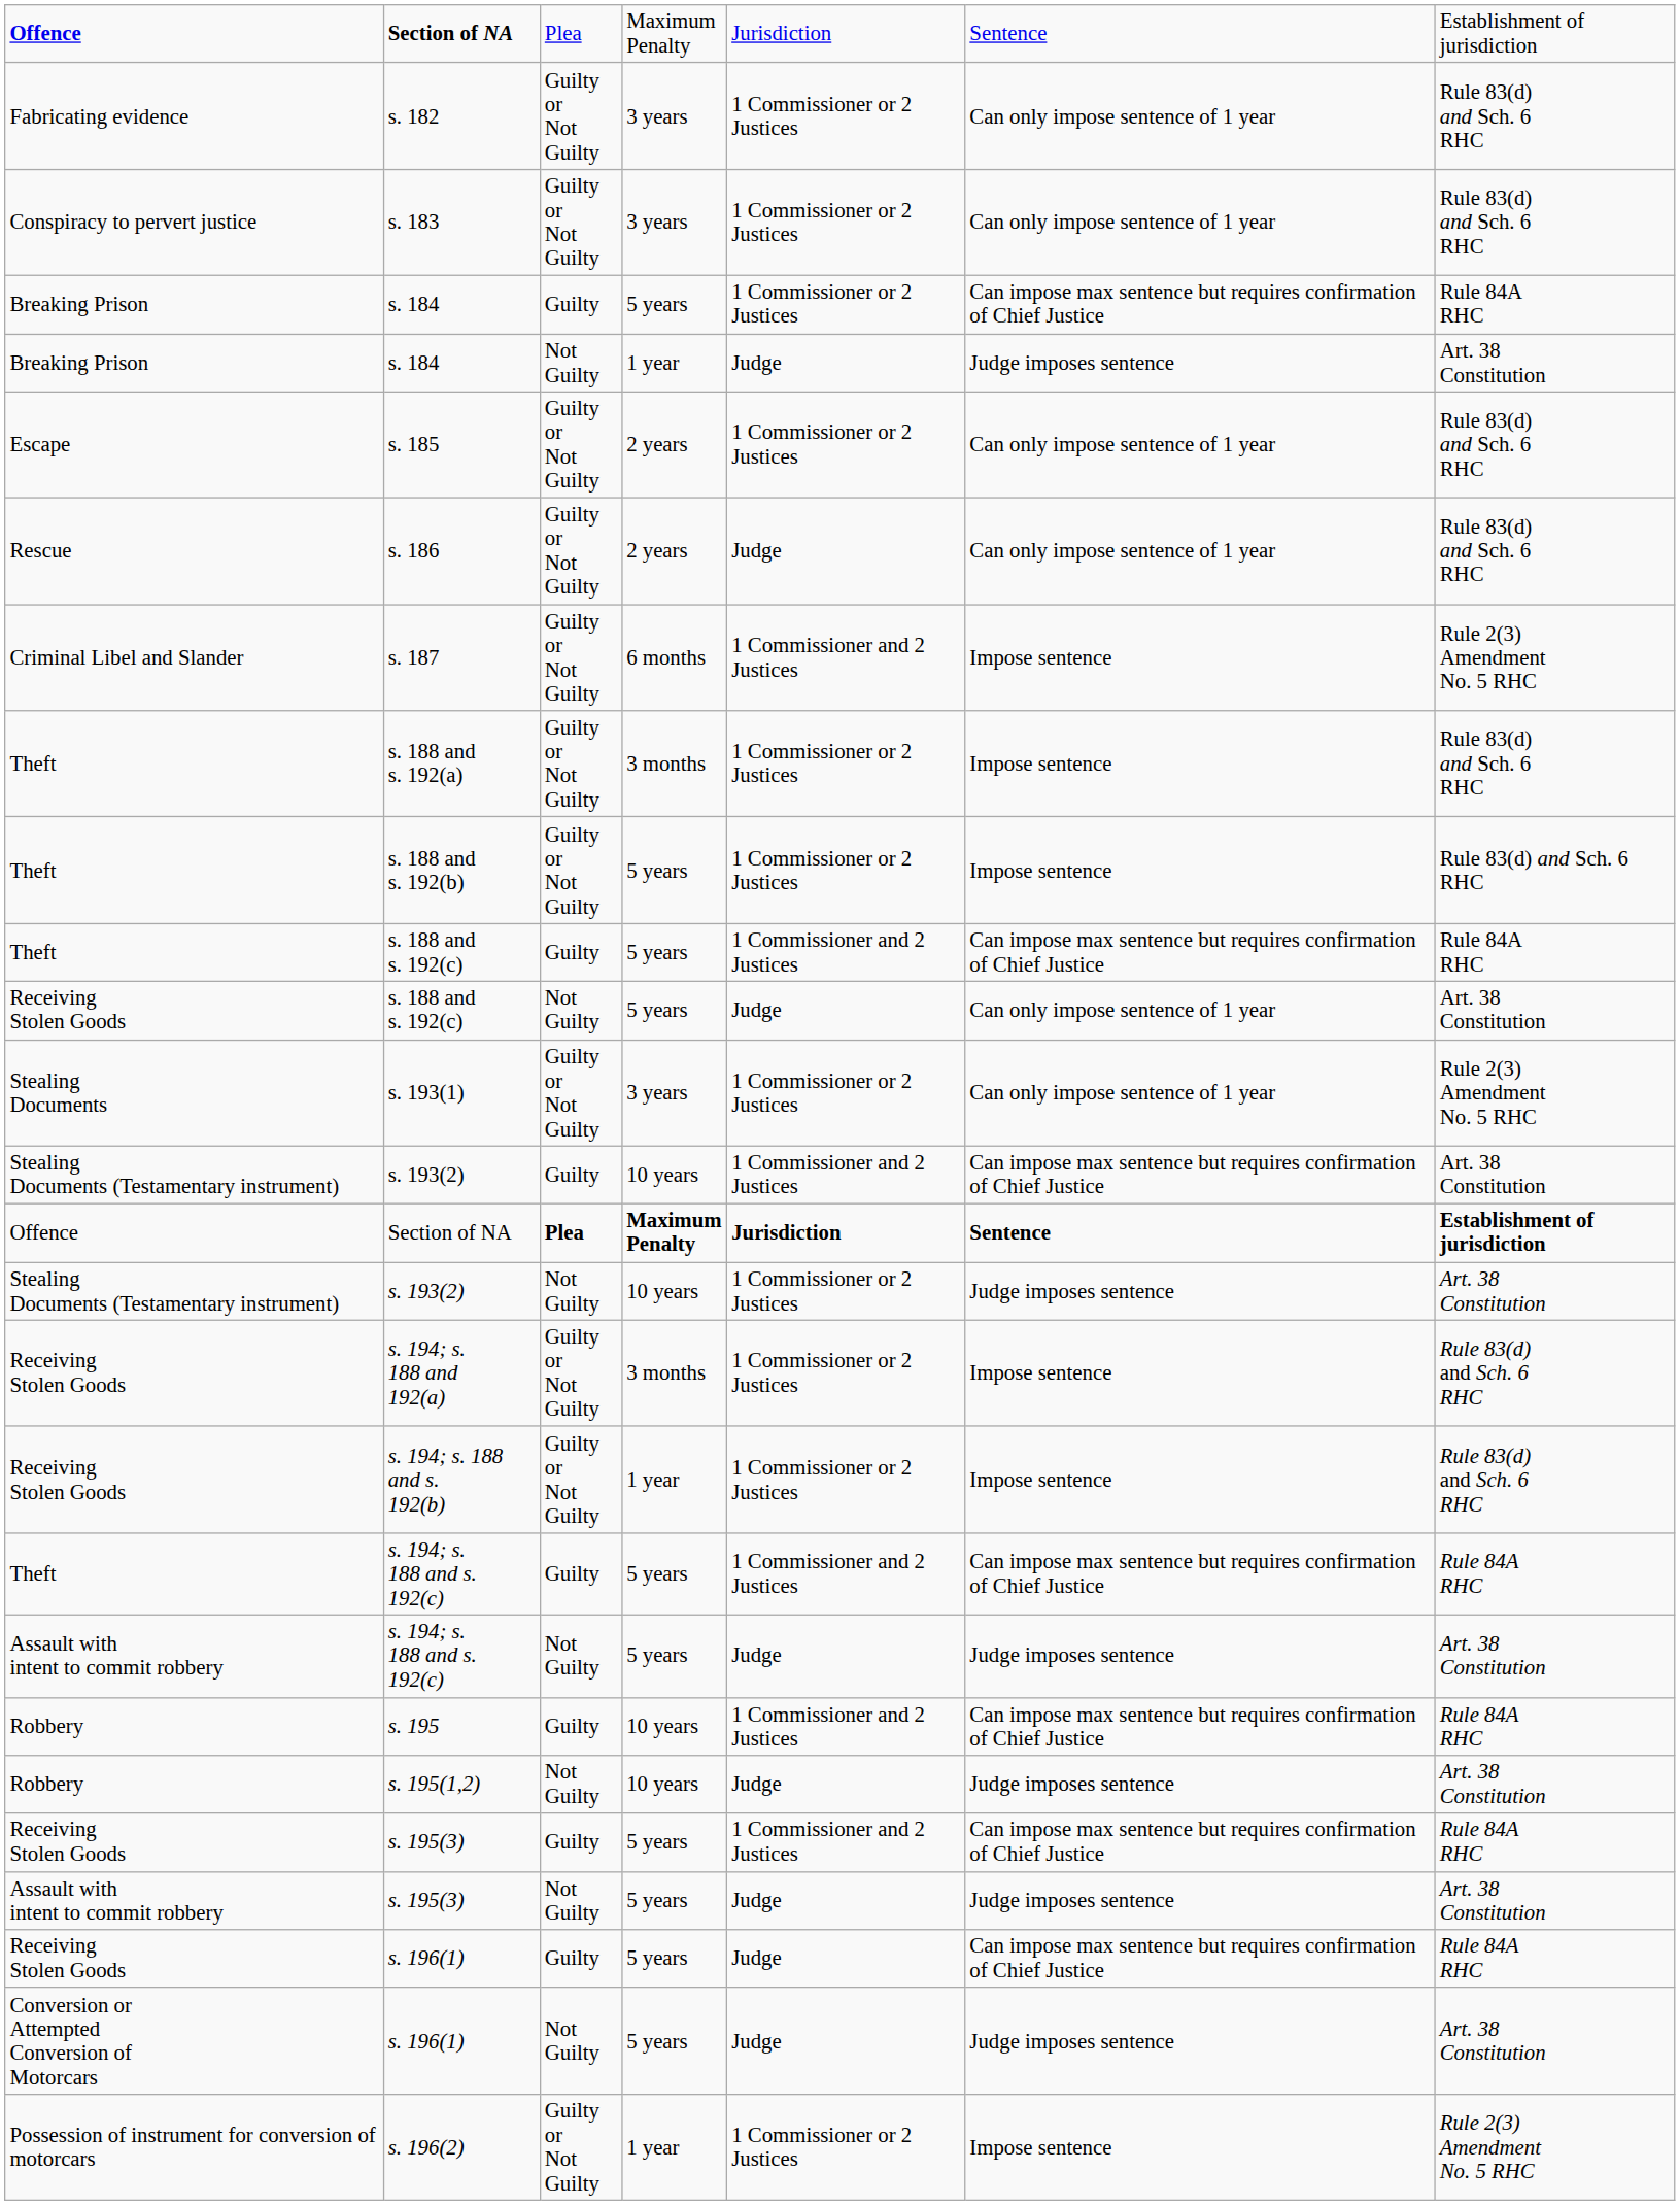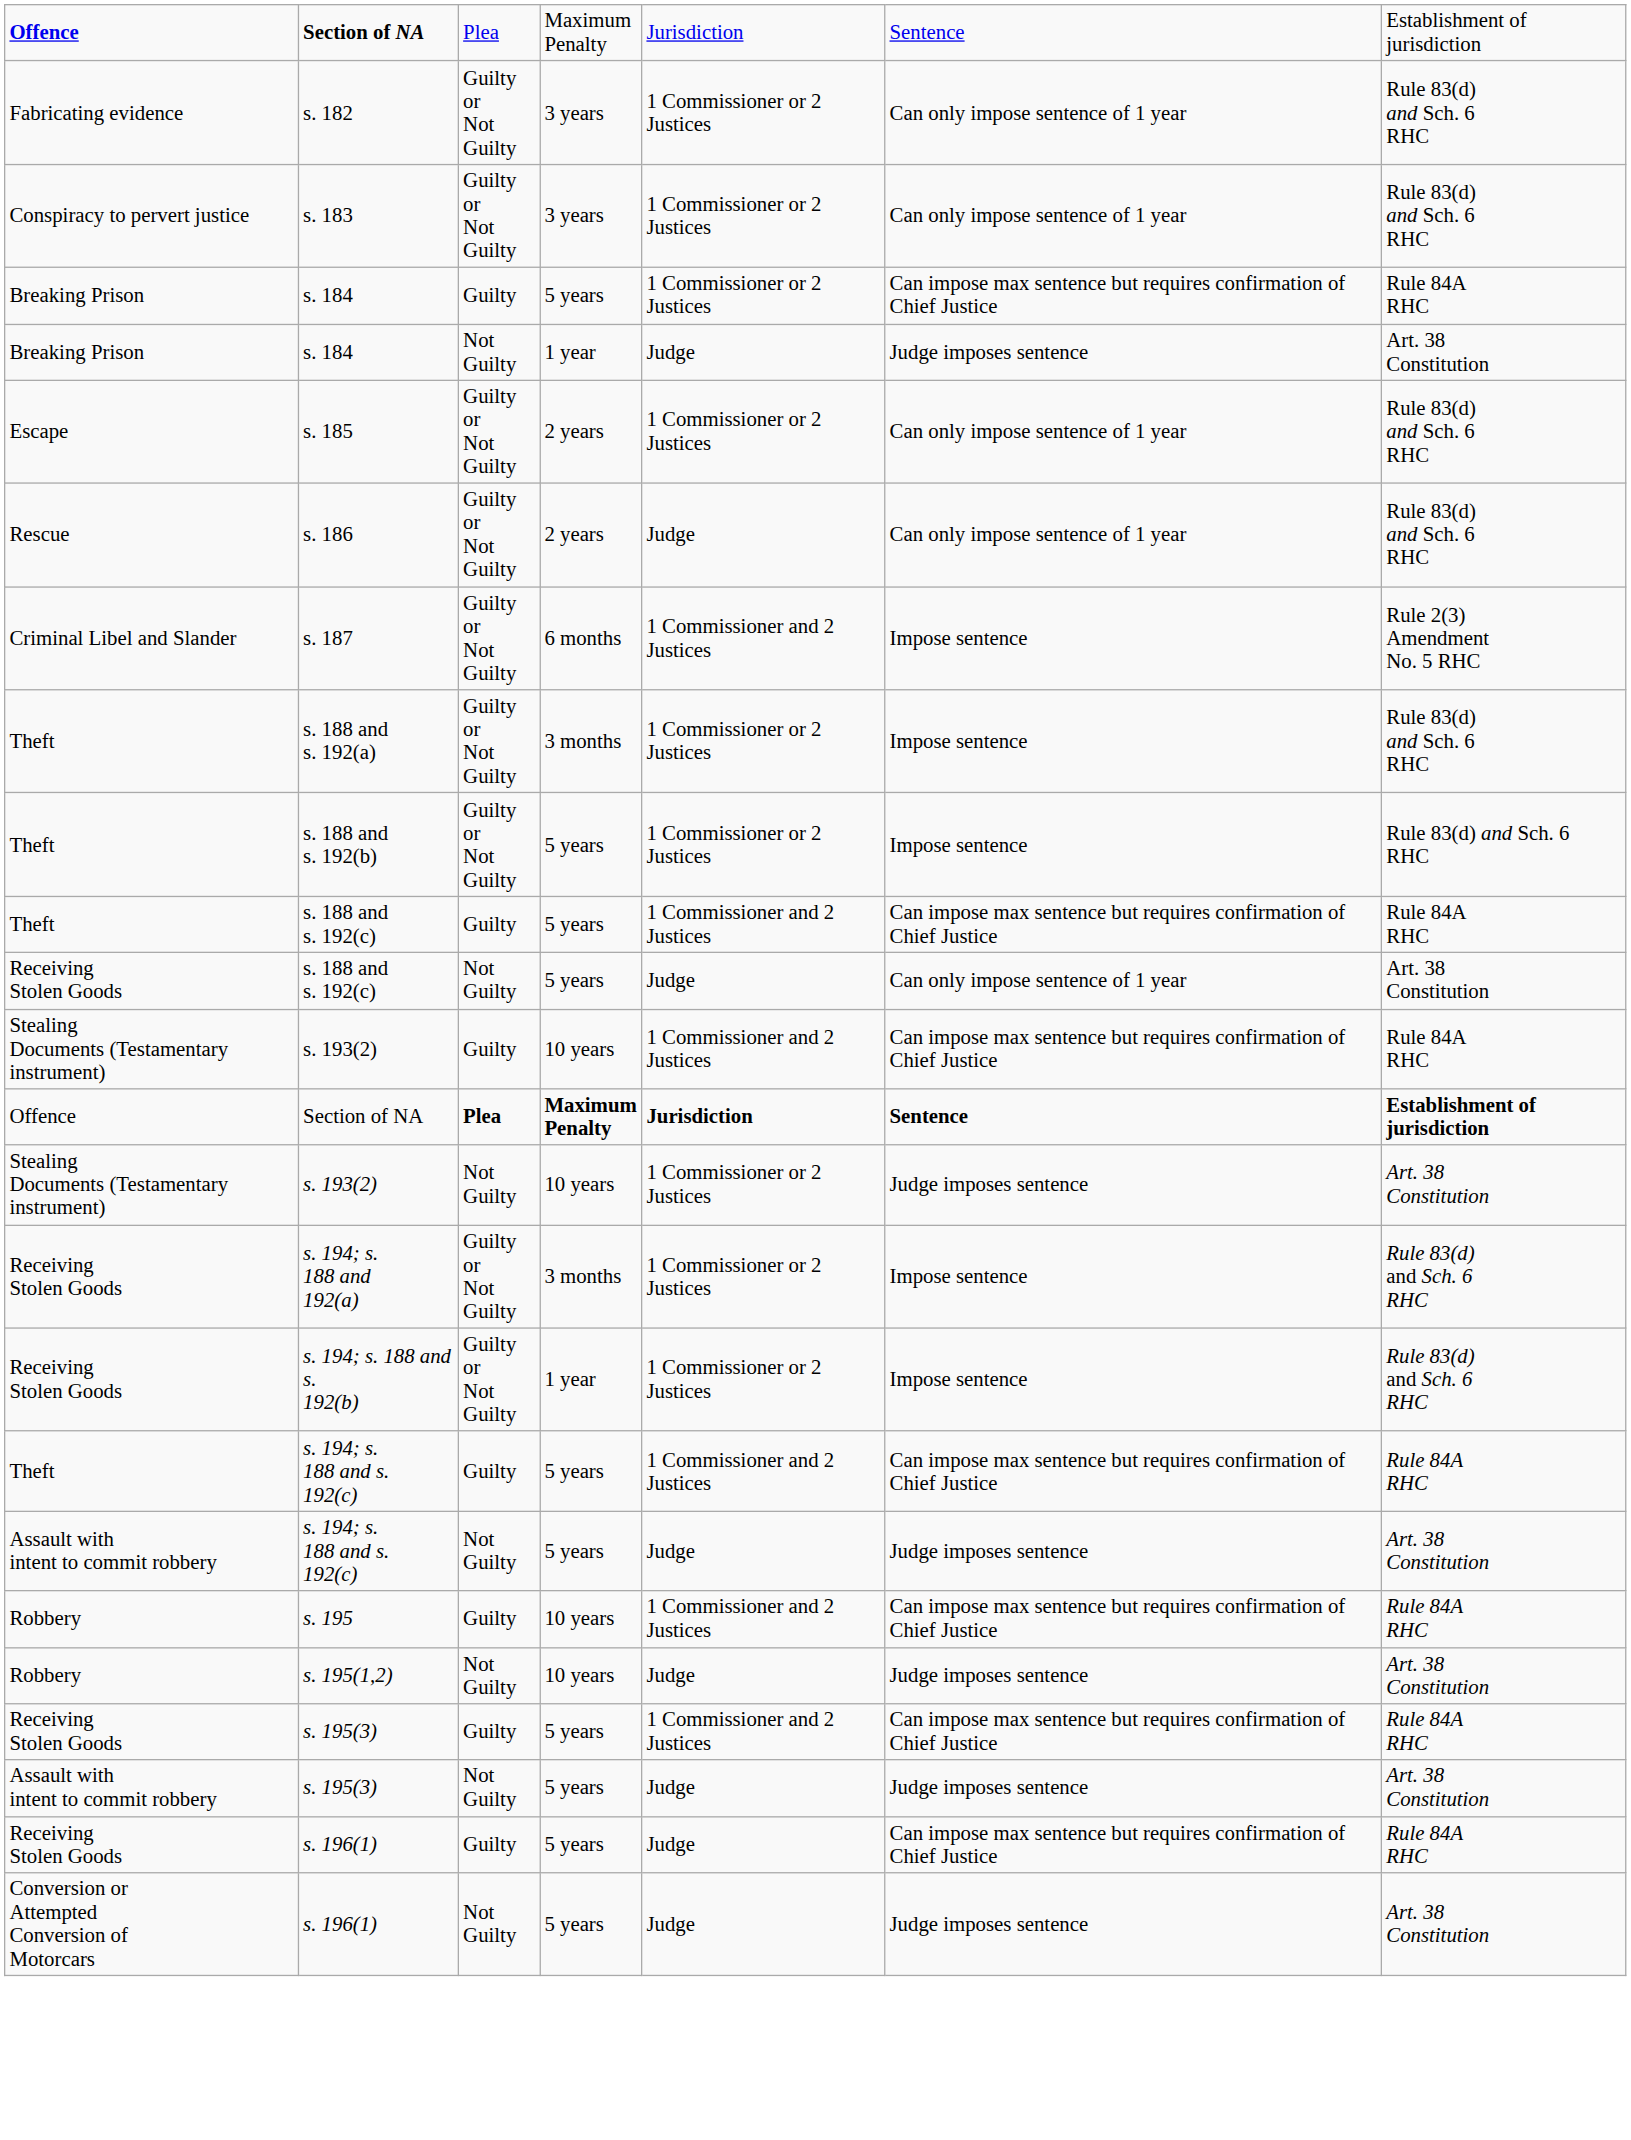- row: Stealing Documents | s. 193(1) | Guilty or Not Guilty | 3 years | 1 Commissioner or 2 Justices | Can only impose sentence of 1 year | Rule 2(3) Amendment No. 5 RHC
s. 193(2) / Guilty | column 7: Art. 38 Constitution -> Rule 84A RHC
- row: Possession of instrument for conversion of motorcars | s. 196(2) | Guilty or Not Guilty | 1 year | 1 Commissioner or 2 Justices | Impose sentence | Rule 2(3) Amendment No. 5 RHC
